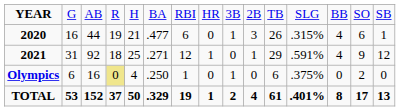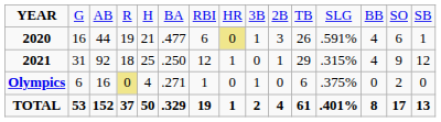2020 | column 8: no background -> khaki background
2020 | column 12: .315% -> .591%
2021 | column 6: .271 -> .250
2021 | column 12: .591% -> .315%
Olympics | column 6: .250 -> .271
